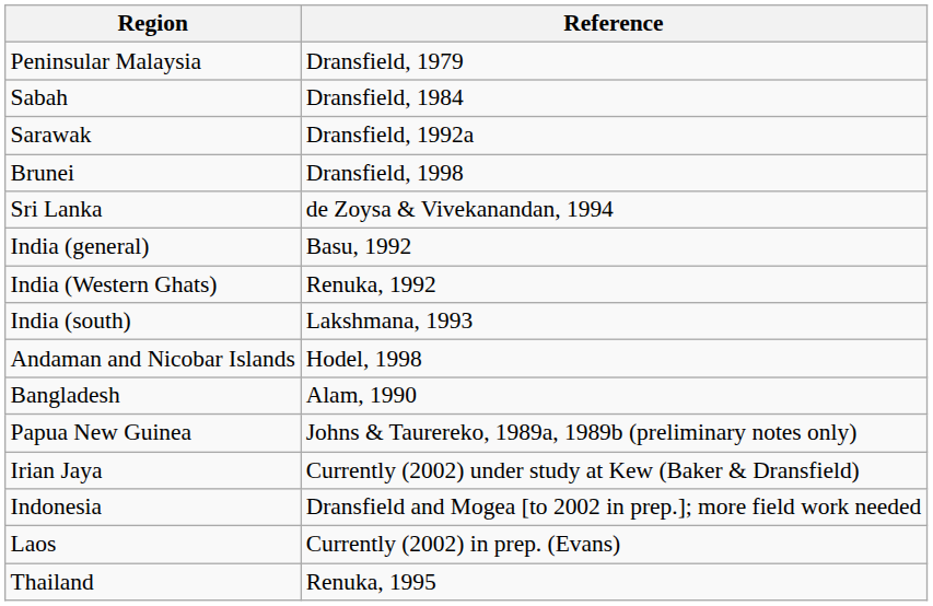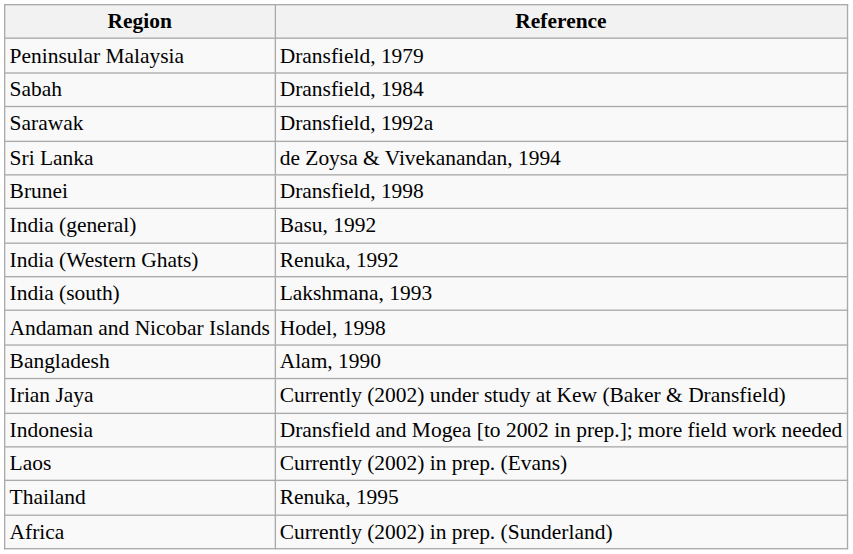rows swapped: Brunei <-> Sri Lanka
- row: Papua New Guinea | Johns & Taurereko, 1989a, 1989b (preliminary notes only)
+ row: Africa | Currently (2002) in prep. (Sunderland)
